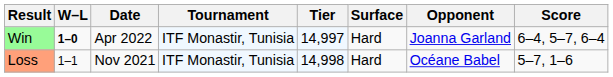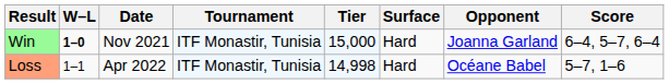Win | Date: Apr 2022 -> Nov 2021
Win | Tier: 14,997 -> 15,000
Loss | Date: Nov 2021 -> Apr 2022
